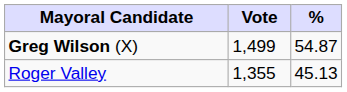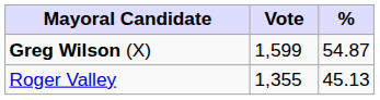Greg Wilson (X) | Vote: 1,499 -> 1,599
